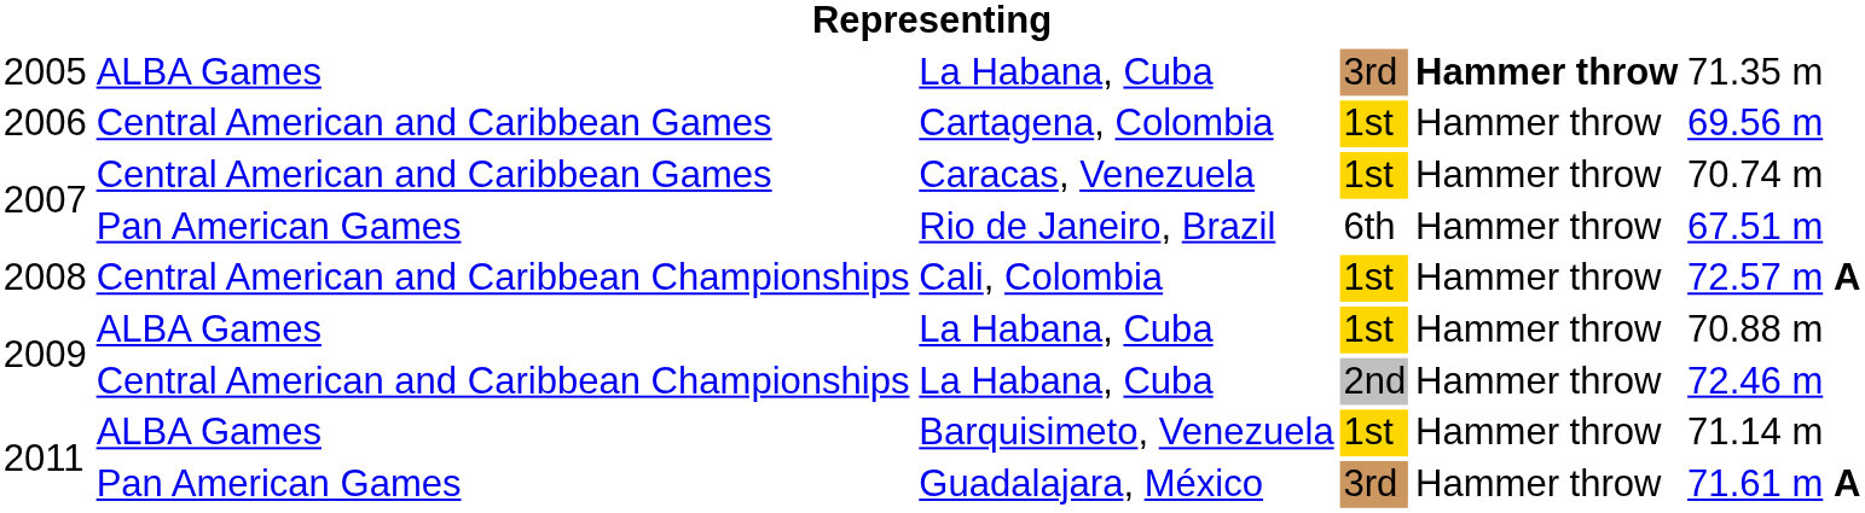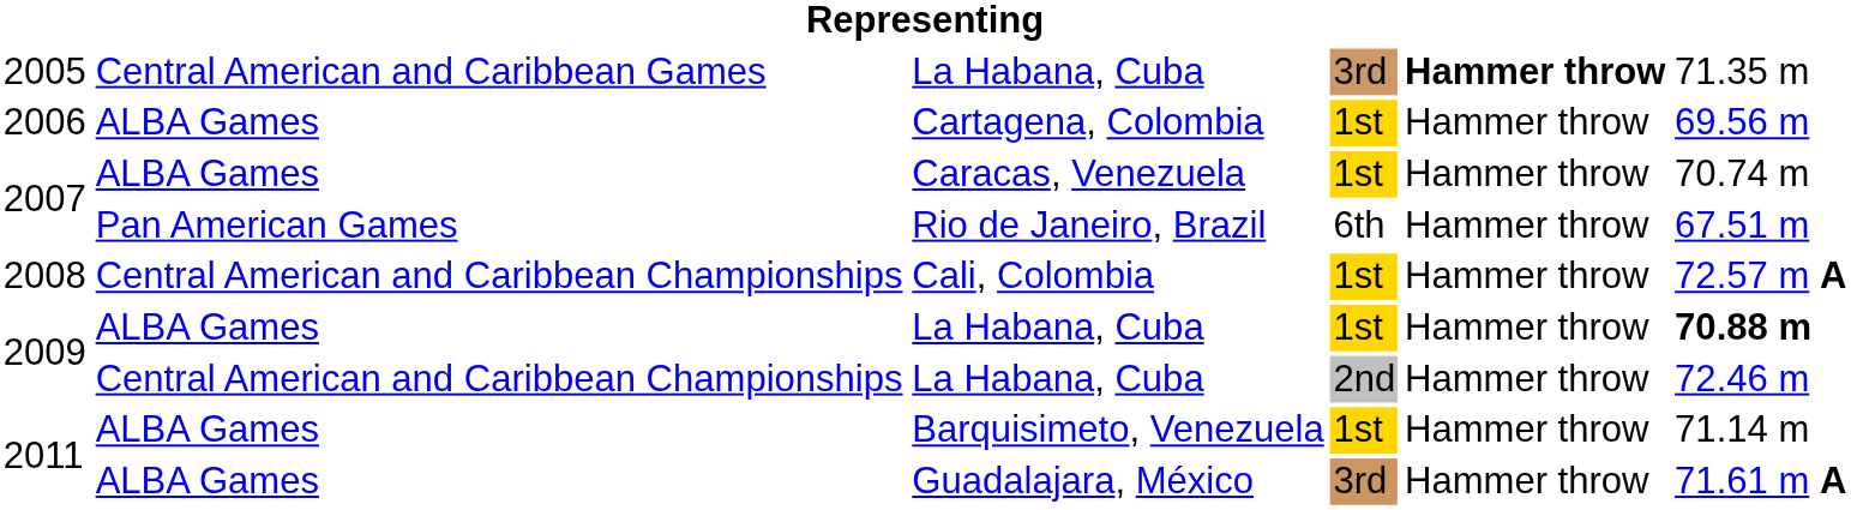La Habana, Cuba / 3rd | column 2: ALBA Games -> Central American and Caribbean Games
Cartagena, Colombia | column 2: Central American and Caribbean Games -> ALBA Games
Caracas, Venezuela | column 2: Central American and Caribbean Games -> ALBA Games
La Habana, Cuba / 1st | column 6: normal -> bold
Guadalajara, México | column 2: Pan American Games -> ALBA Games
